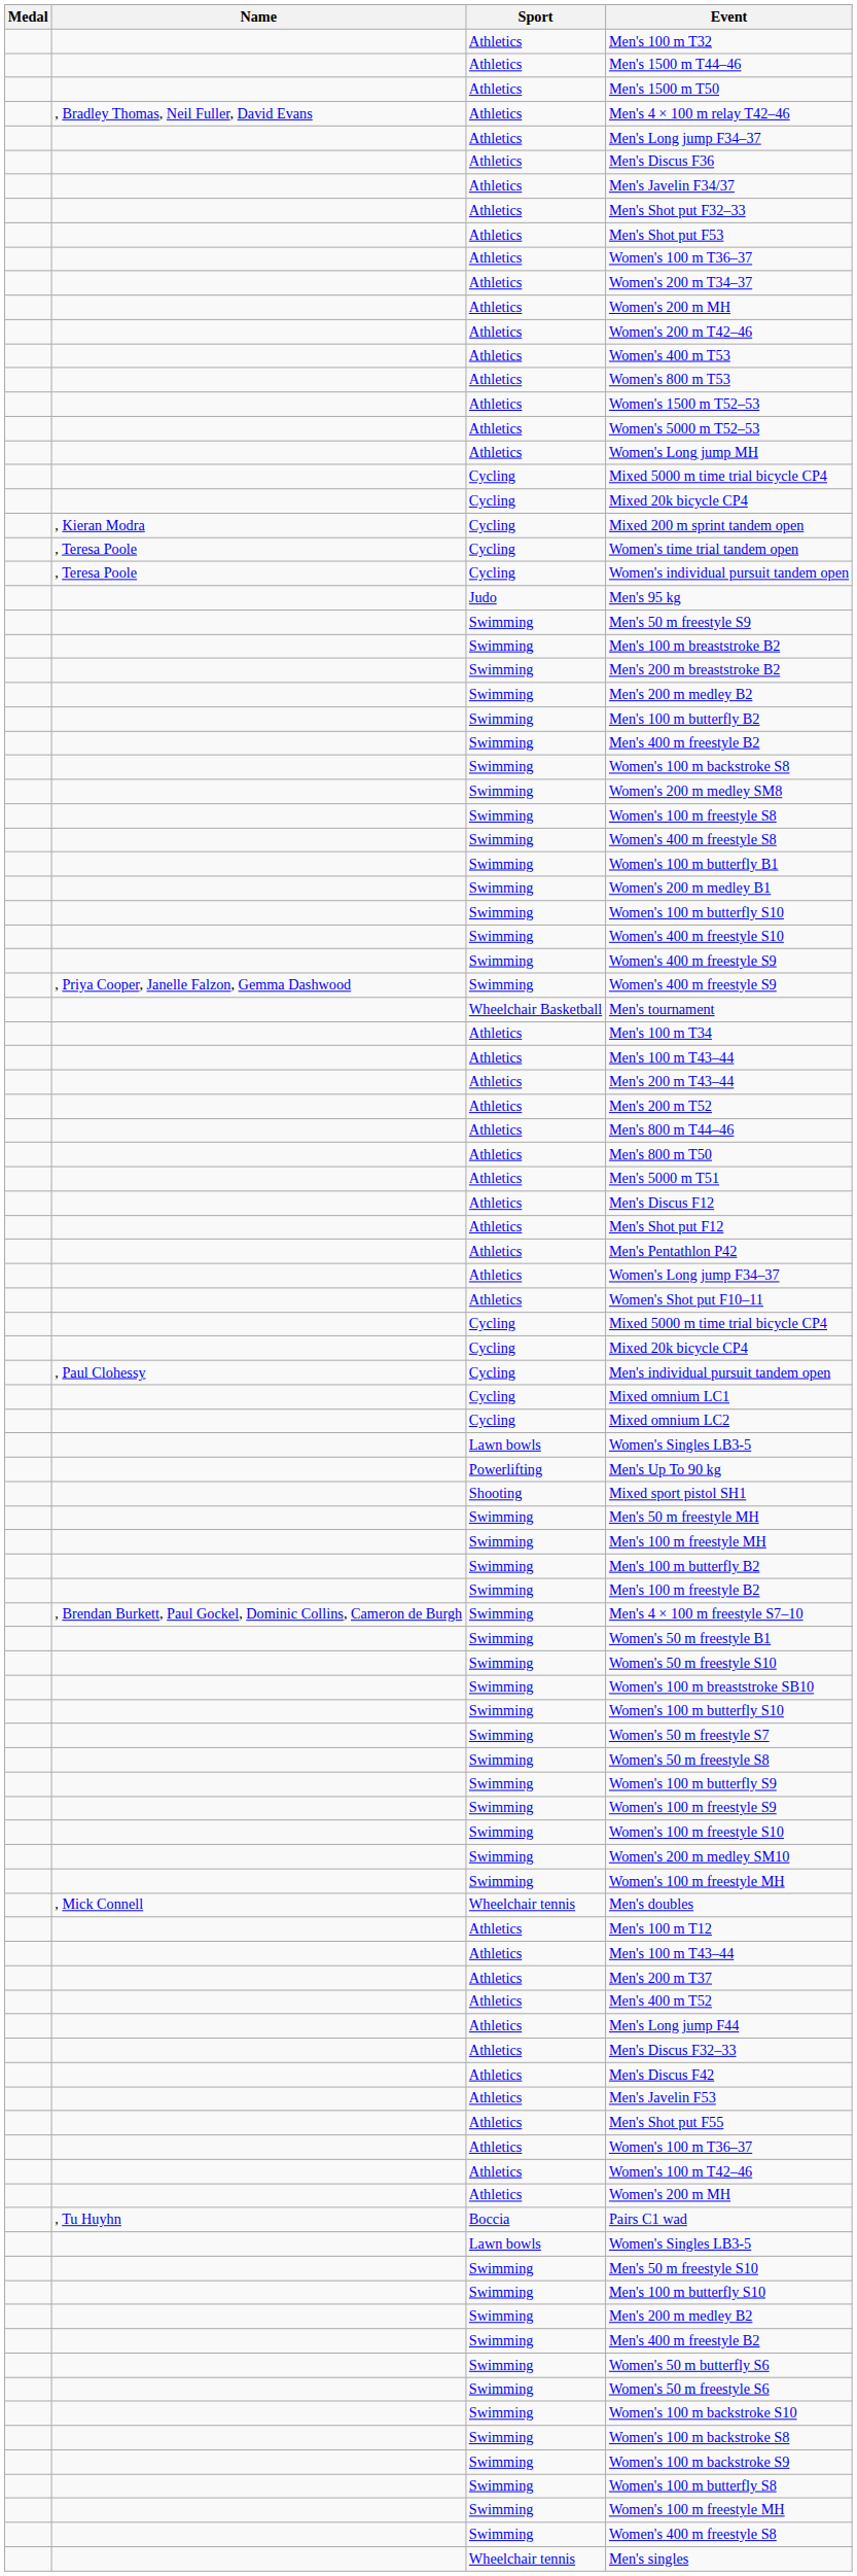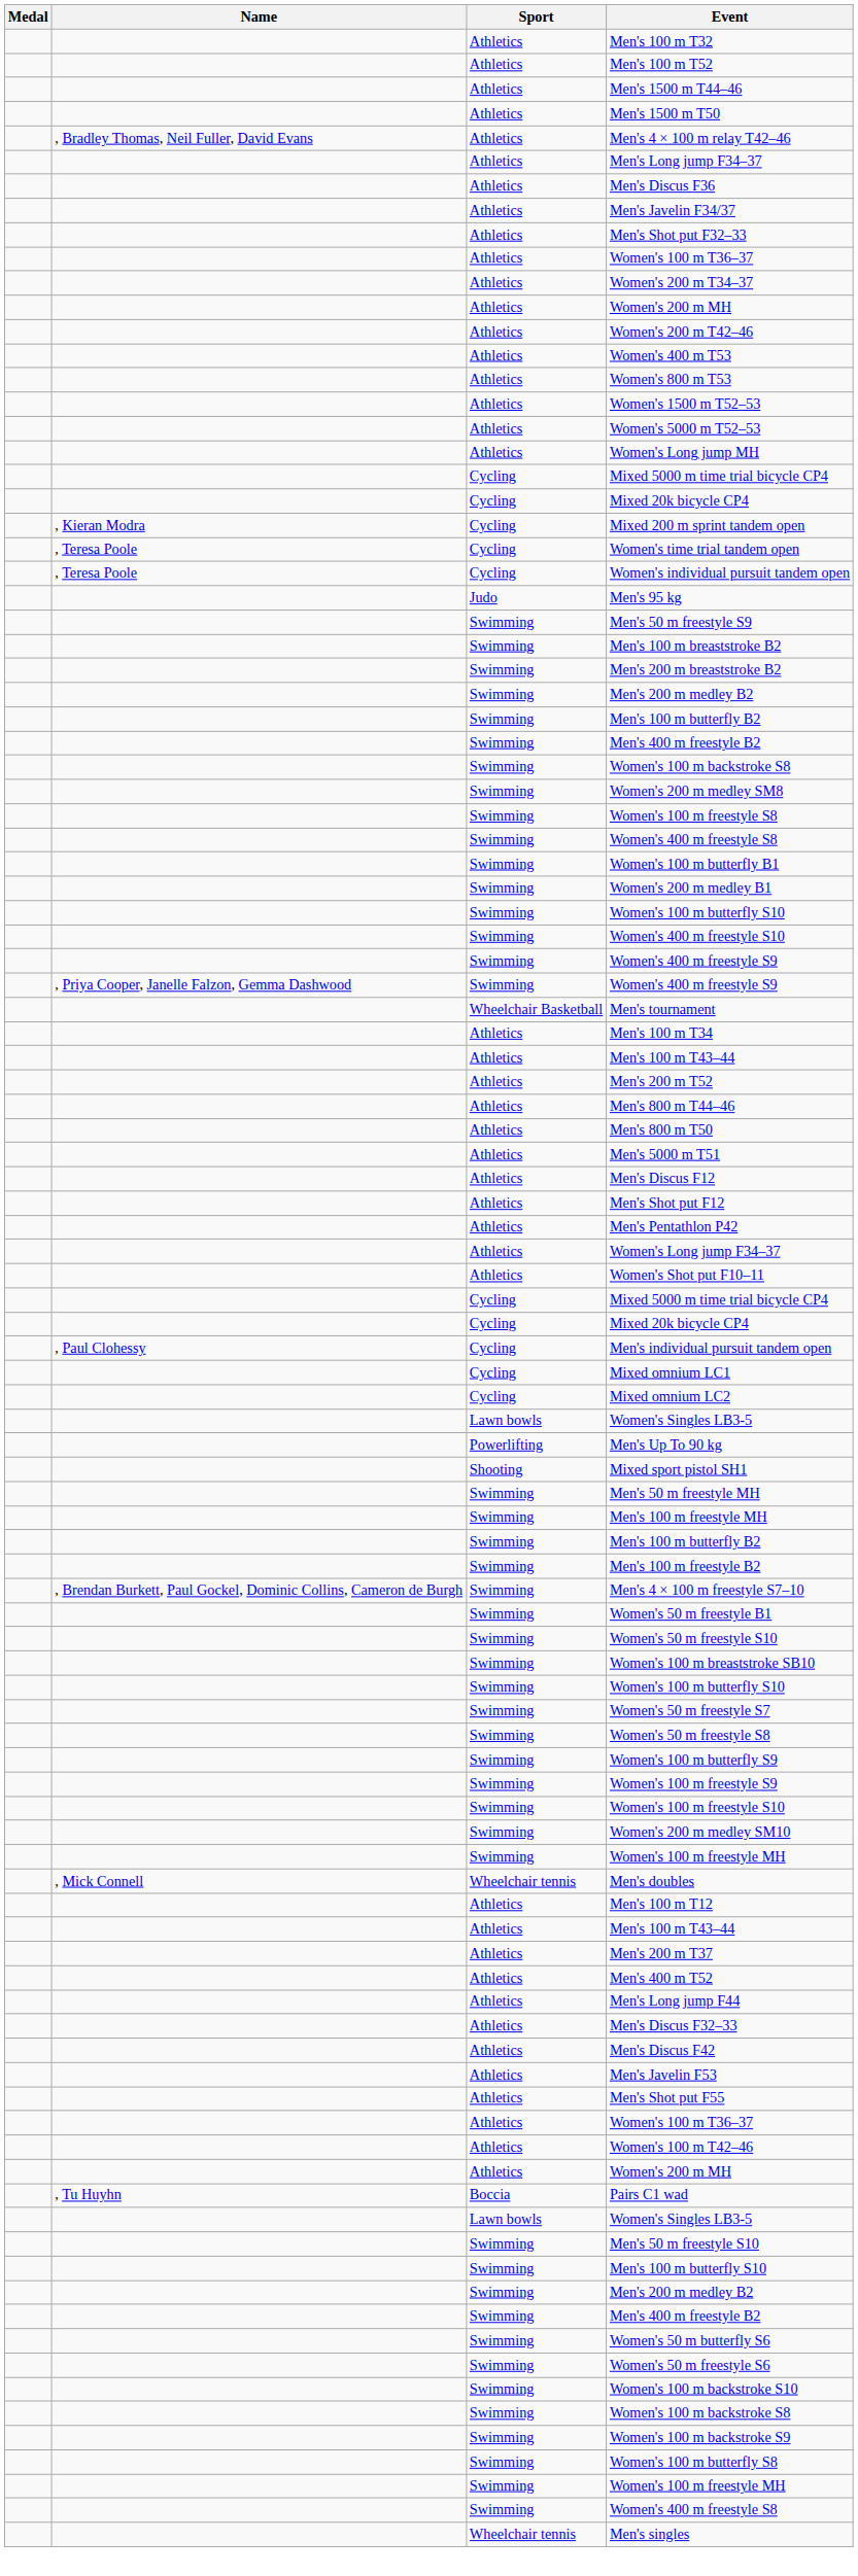+ row: Athletics | Men's 100 m T52
- row: Athletics | Men's Shot put F53
- row: Athletics | Men's 200 m T43–44
